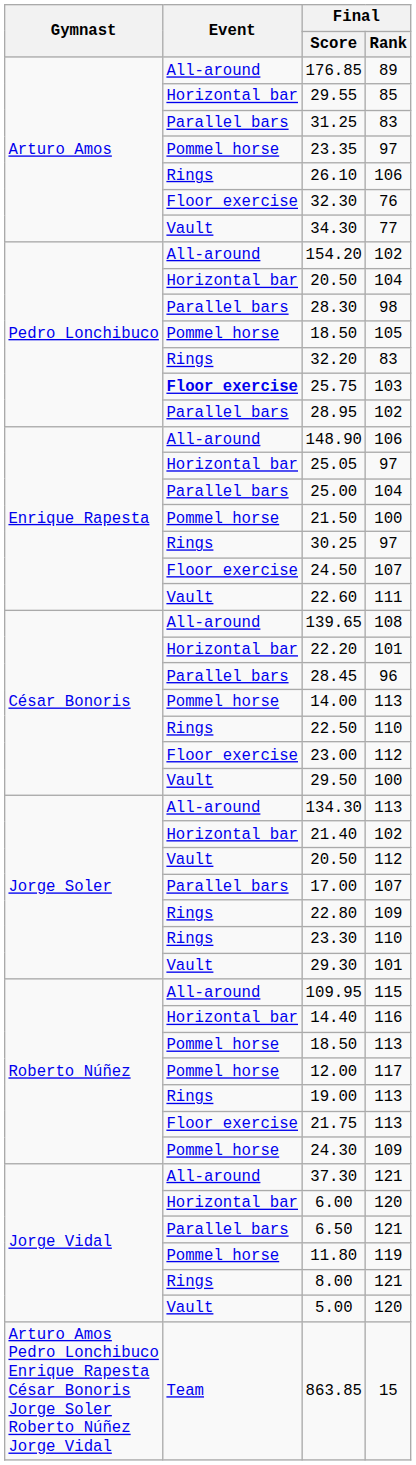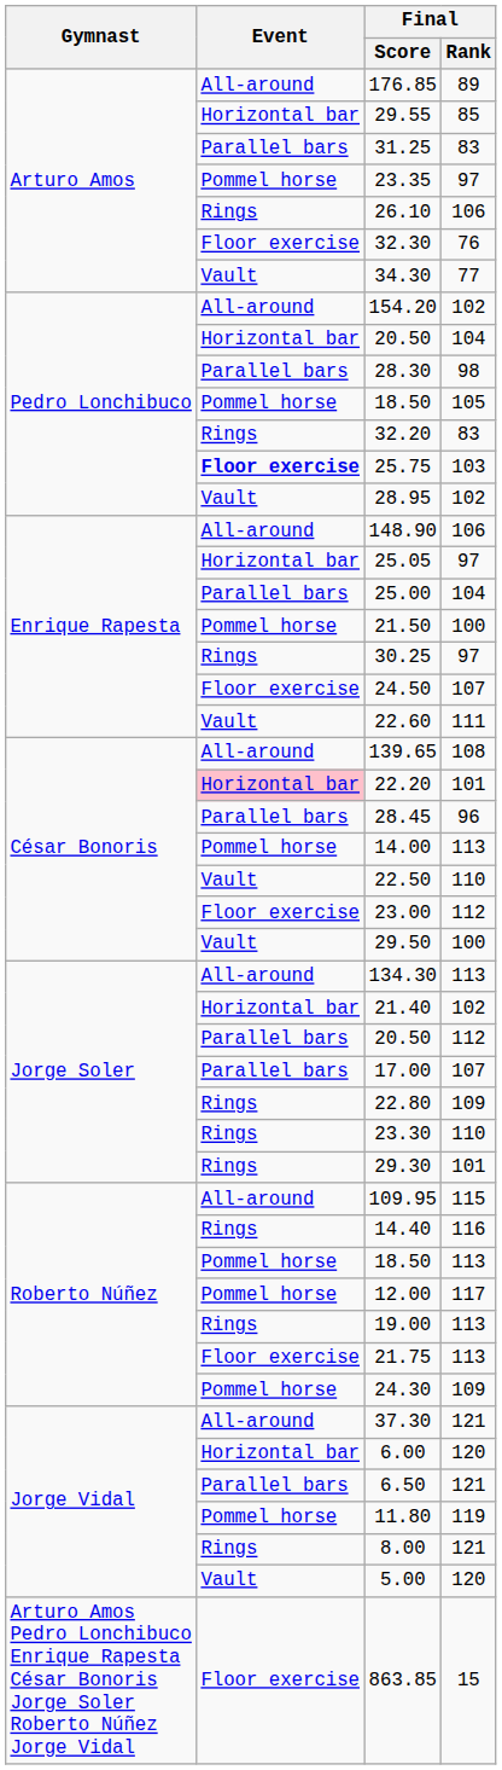28.95 | Event: Parallel bars -> Vault
22.20 | Event: no background -> pink background
22.50 | Event: Rings -> Vault
20.50 / 112 | Event: Vault -> Parallel bars
29.30 | Event: Vault -> Rings
14.40 | Event: Horizontal bar -> Rings
863.85 | Event: Team -> Floor exercise
